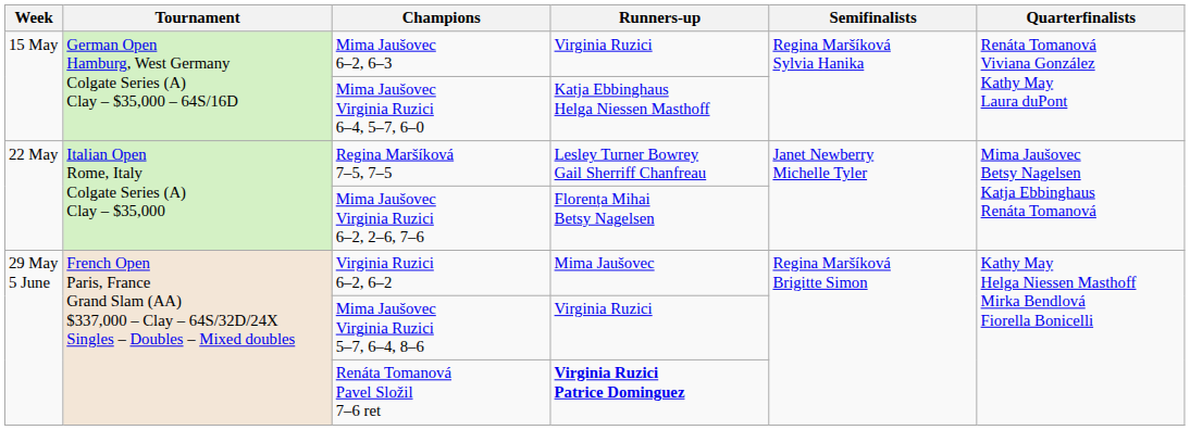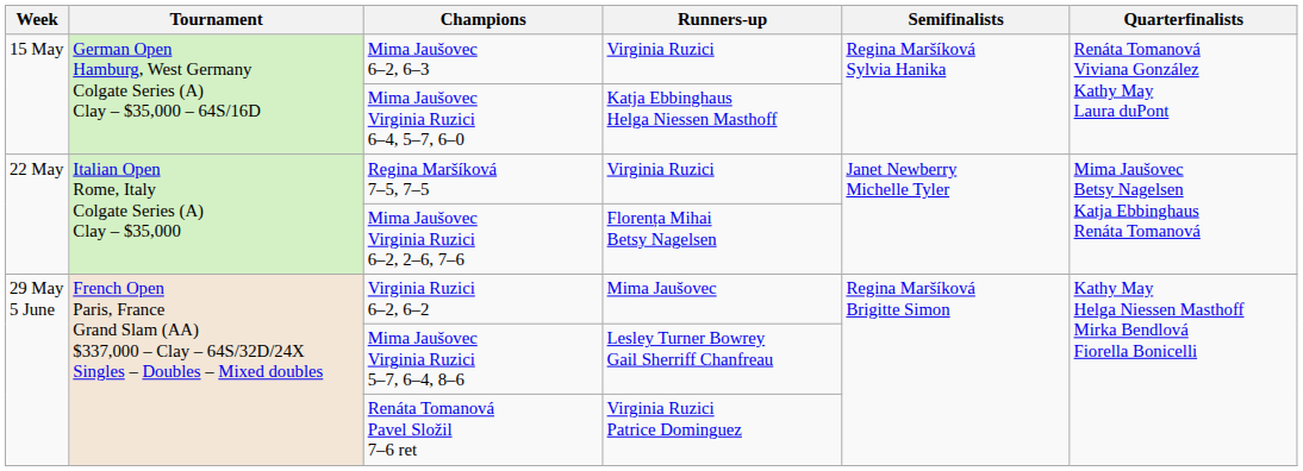Regina Maršíková 7–5, 7–5 | Runners-up: Lesley Turner Bowrey Gail Sherriff Chanfreau -> Virginia Ruzici
Mima Jaušovec Virginia Ruzici 5–7, 6–4, 8–6 | Runners-up: Virginia Ruzici -> Lesley Turner Bowrey Gail Sherriff Chanfreau
Renáta Tomanová Pavel Složil 7–6 ret | Runners-up: bold -> normal
